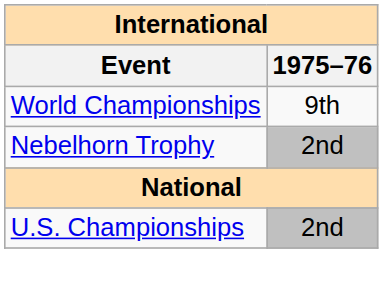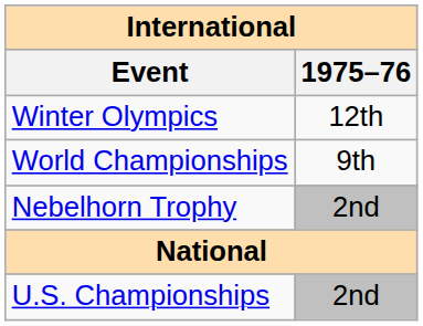+ row: Winter Olympics | 12th
